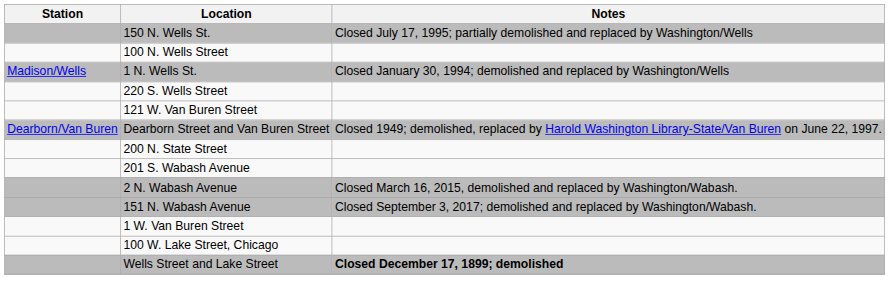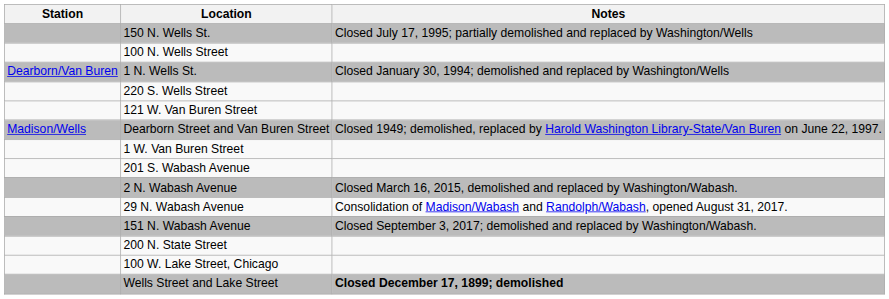1 N. Wells St. | Station: Madison/Wells -> Dearborn/Van Buren
Dearborn Street and Van Buren Street | Station: Dearborn/Van Buren -> Madison/Wells
rows swapped: 1 W. Van Buren Street <-> 200 N. State Street
+ row: 29 N. Wabash Avenue | Consolidation of Madison/Wabash and Randolph/Wabash, opened August 31, 2017.
